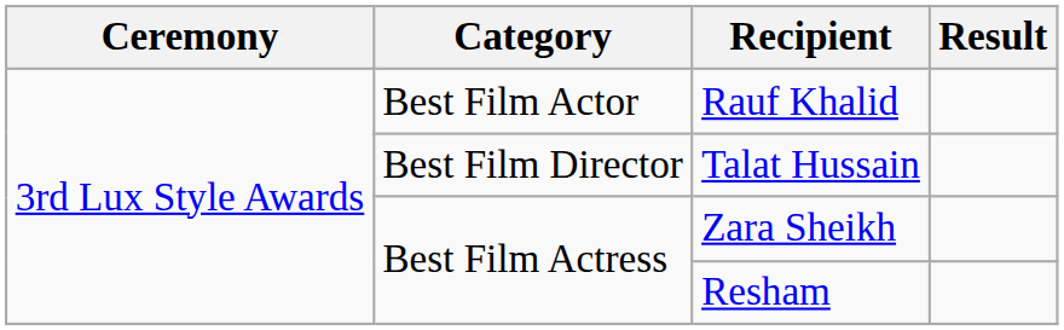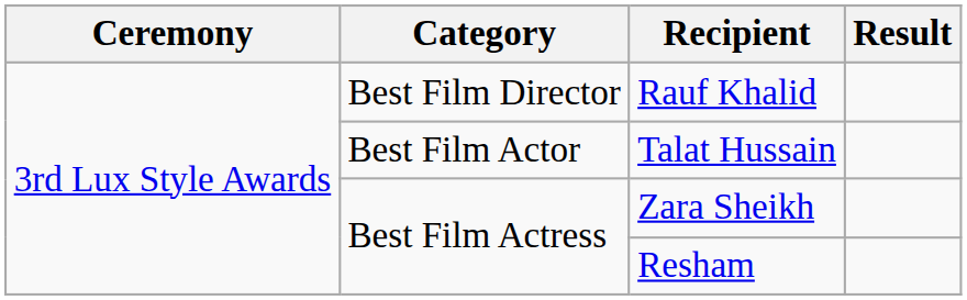Rauf Khalid | Category: Best Film Actor -> Best Film Director
Talat Hussain | Category: Best Film Director -> Best Film Actor
